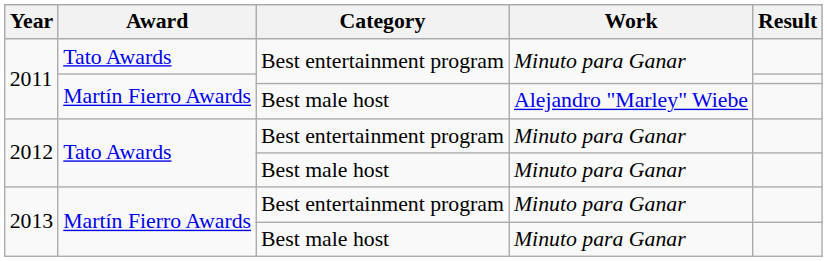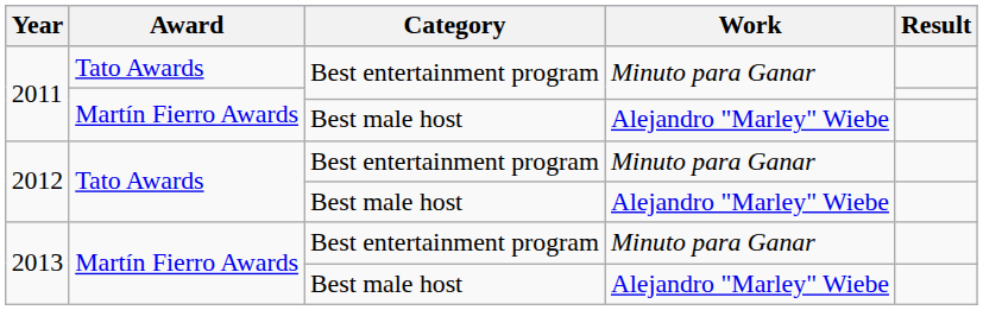2012 / Best male host | Work: Minuto para Ganar -> Alejandro "Marley" Wiebe
2013 / Best male host | Work: Minuto para Ganar -> Alejandro "Marley" Wiebe
